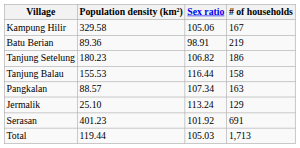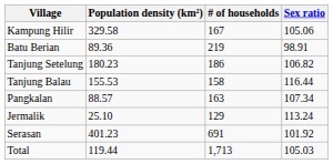columns swapped: Sex ratio <-> # of households
